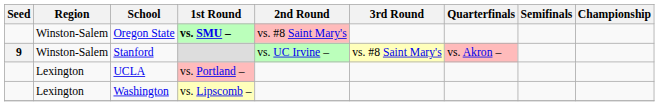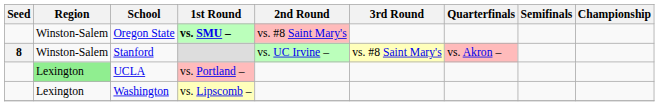Stanford | Seed: 9 -> 8
UCLA | Region: no background -> lightgreen background
